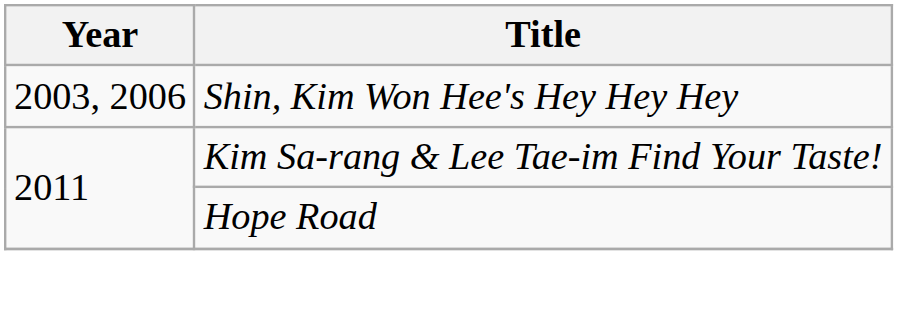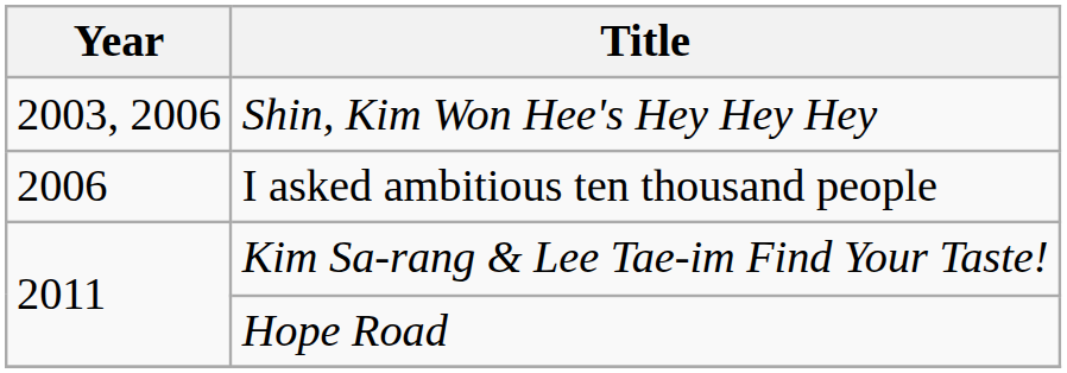+ row: 2006 | I asked ambitious ten thousand people
